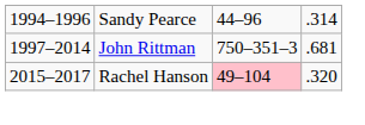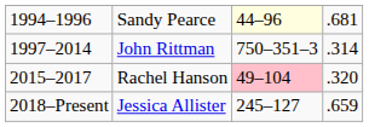Sandy Pearce | column 3: no background -> lightyellow background
Sandy Pearce | column 4: .314 -> .681
John Rittman | column 4: .681 -> .314
+ row: 2018–Present | Jessica Allister | 245–127 | .659
